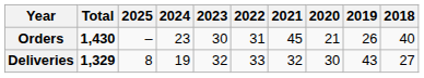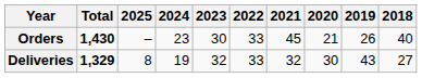Orders | 2022: 31 -> 33
